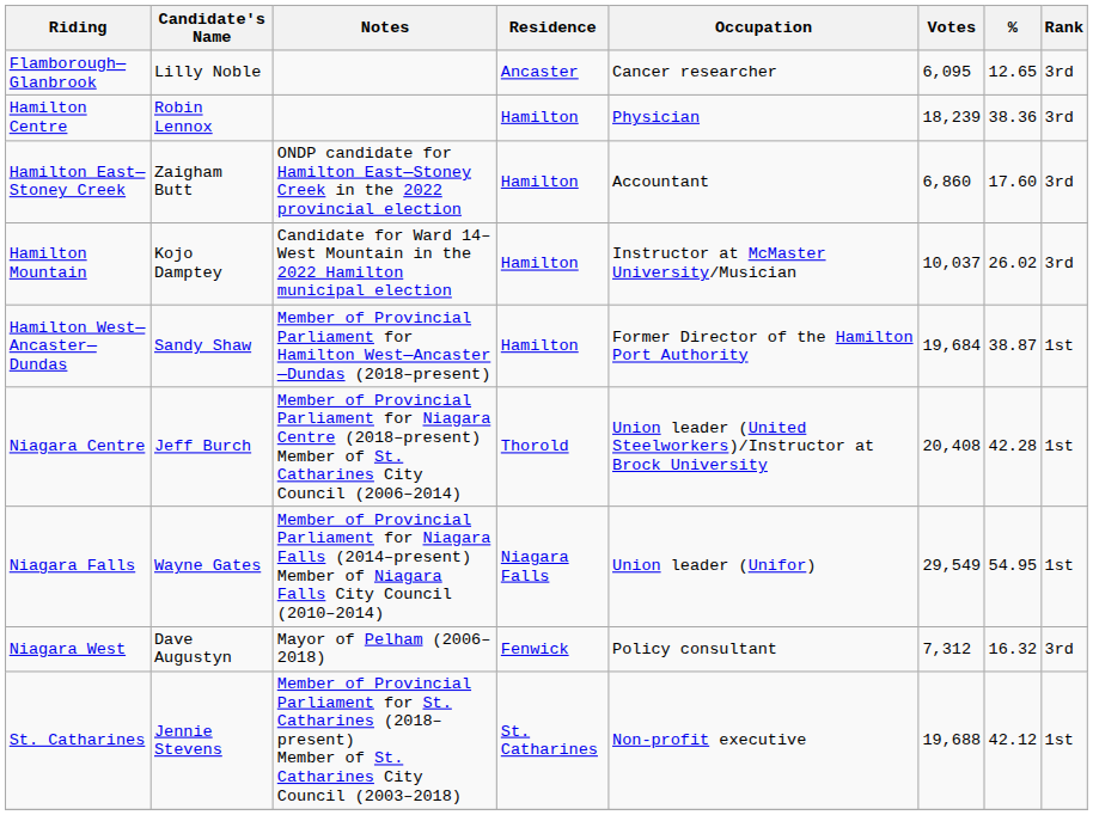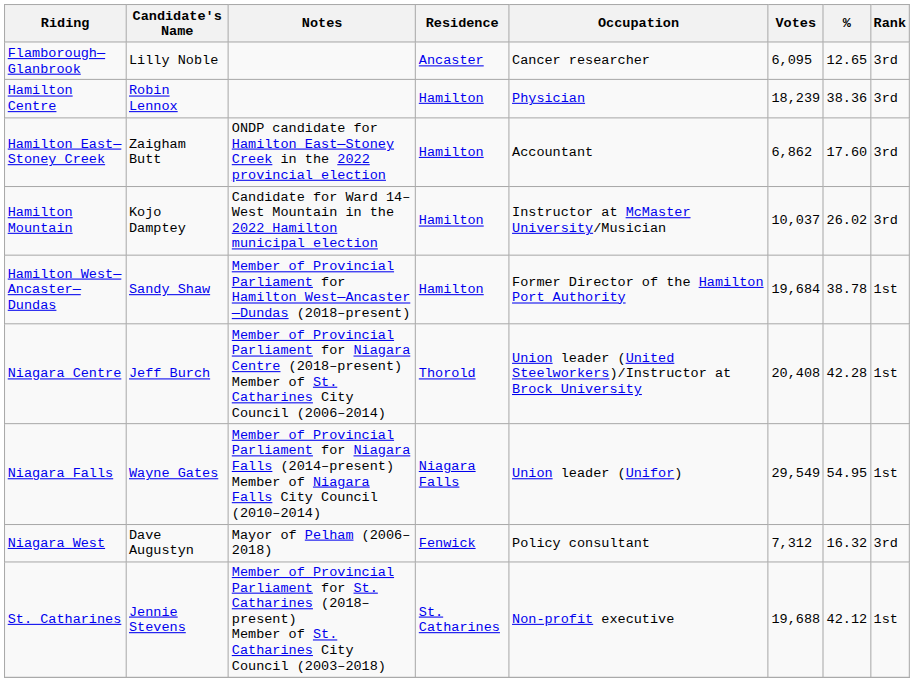Hamilton East—Stoney Creek | Votes: 6,860 -> 6,862
Hamilton West—Ancaster—Dundas | %: 38.87 -> 38.78
